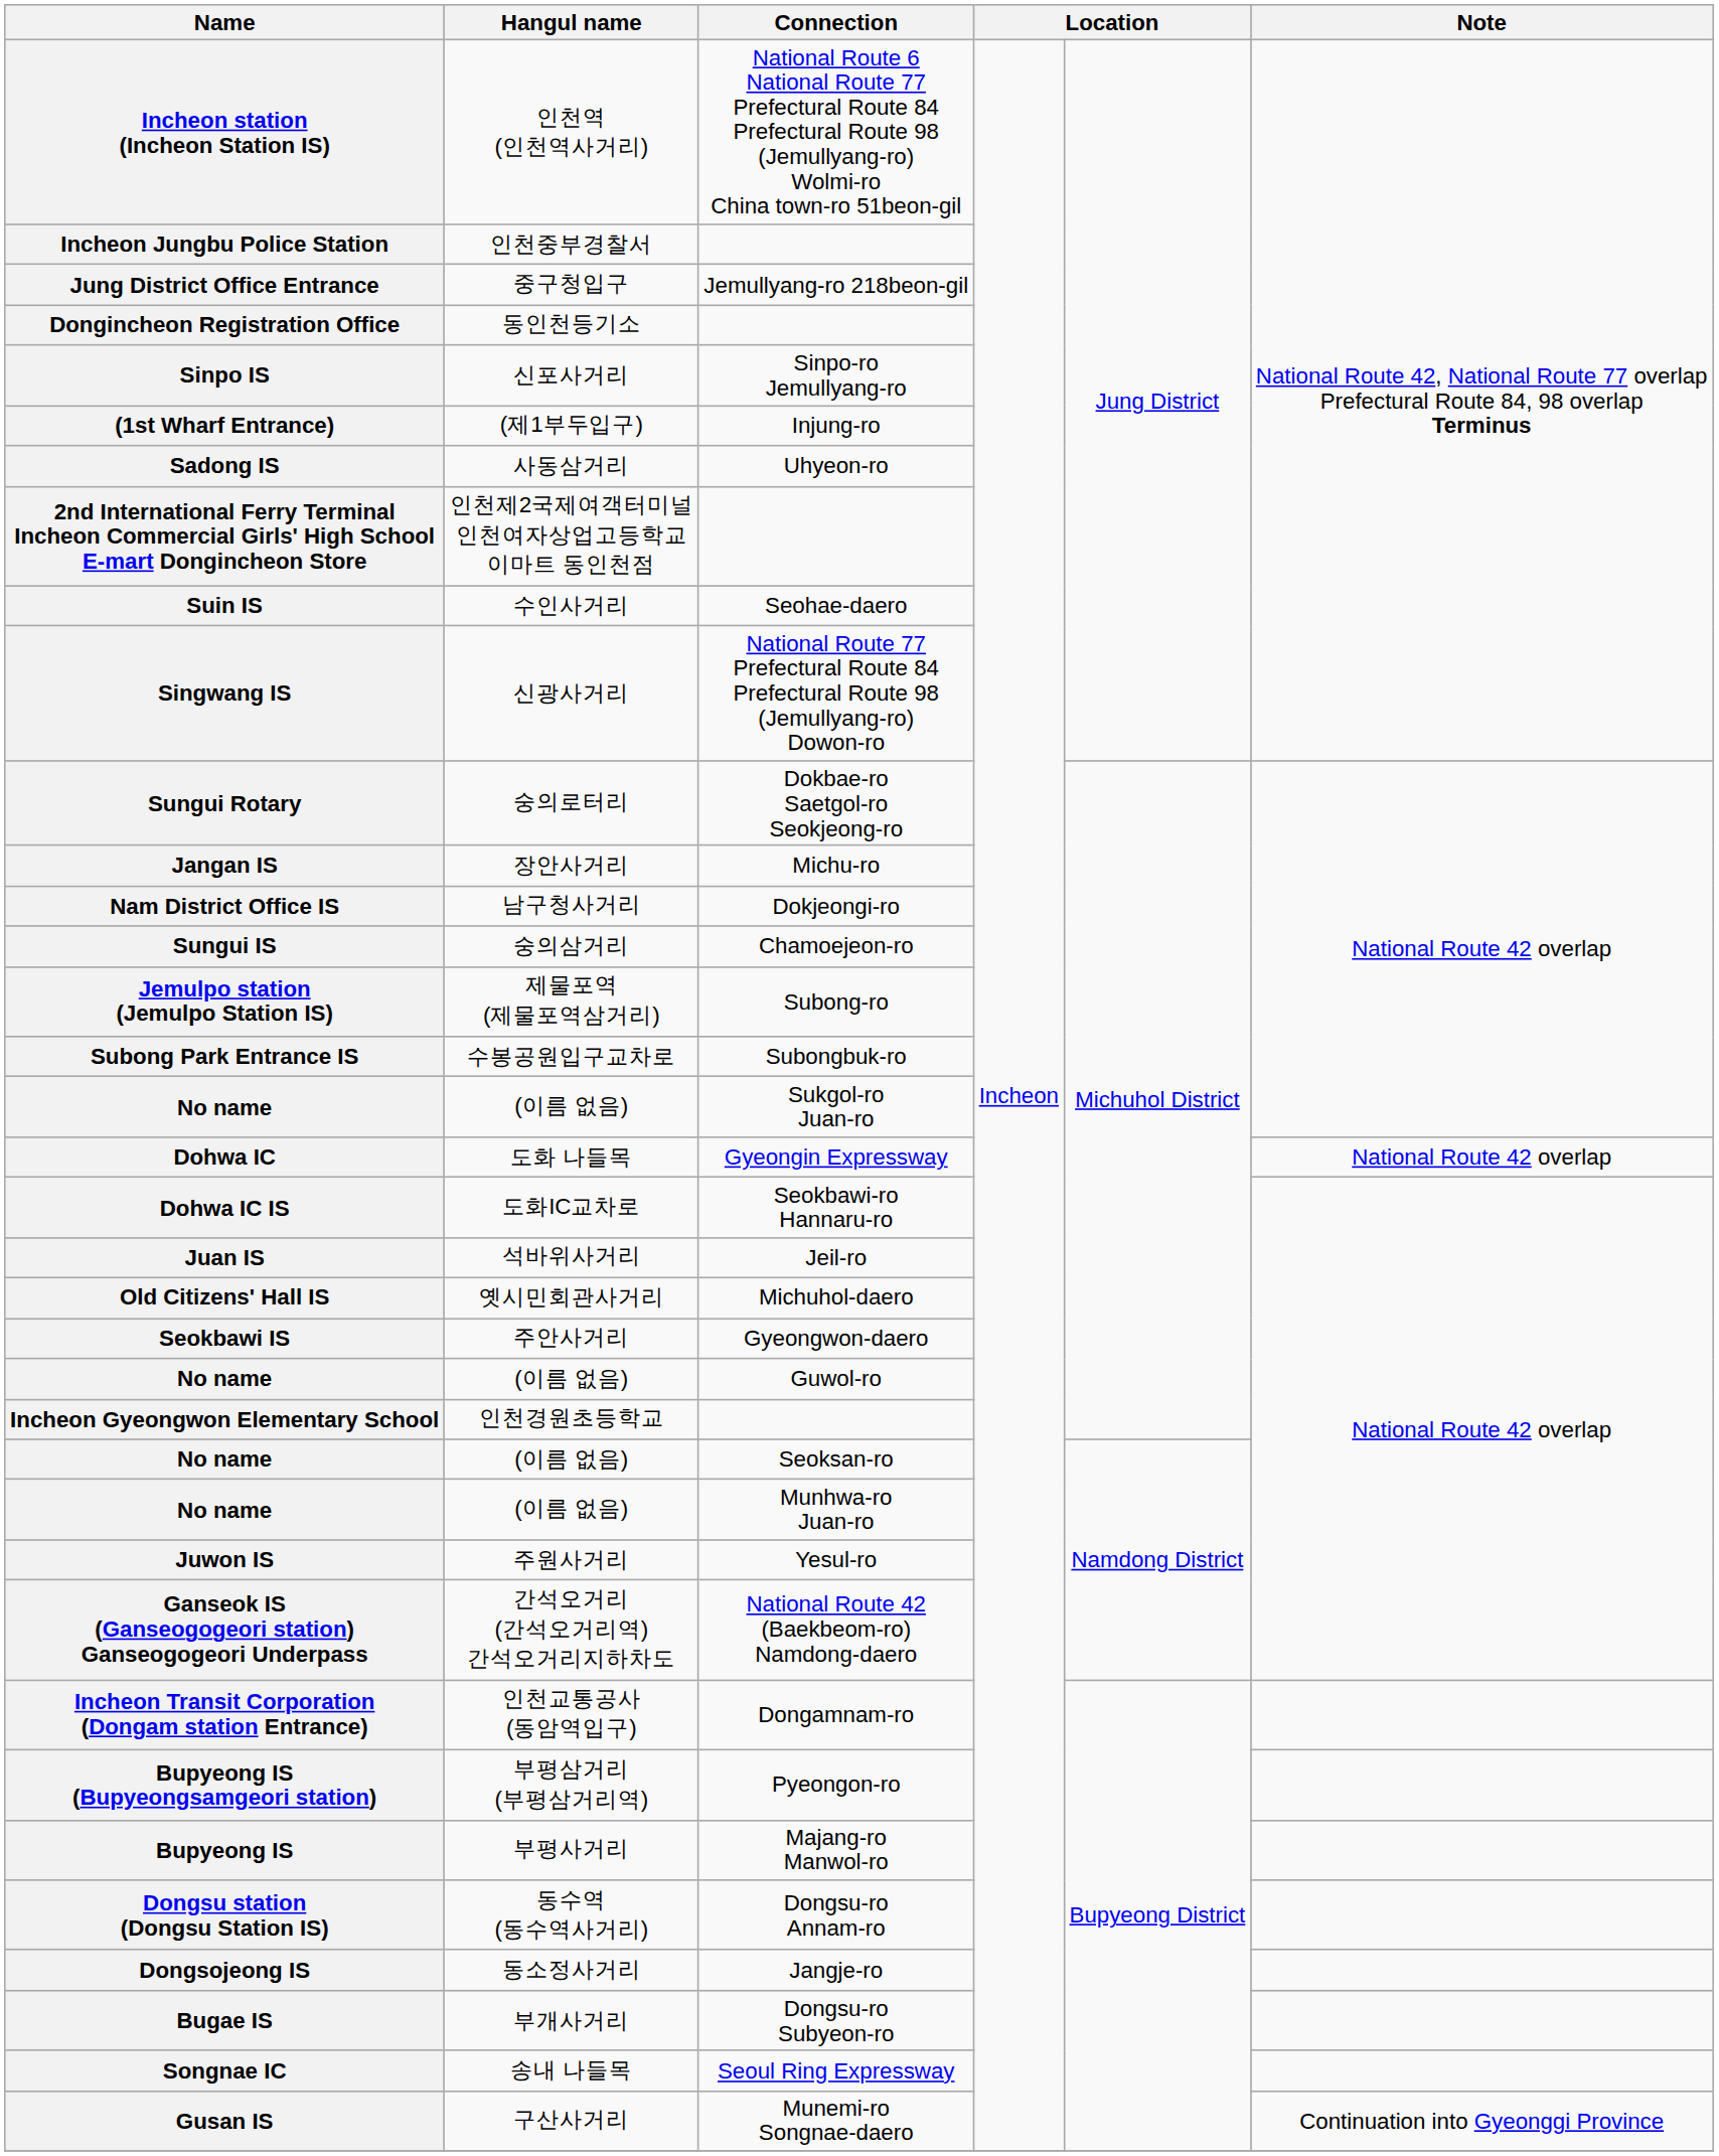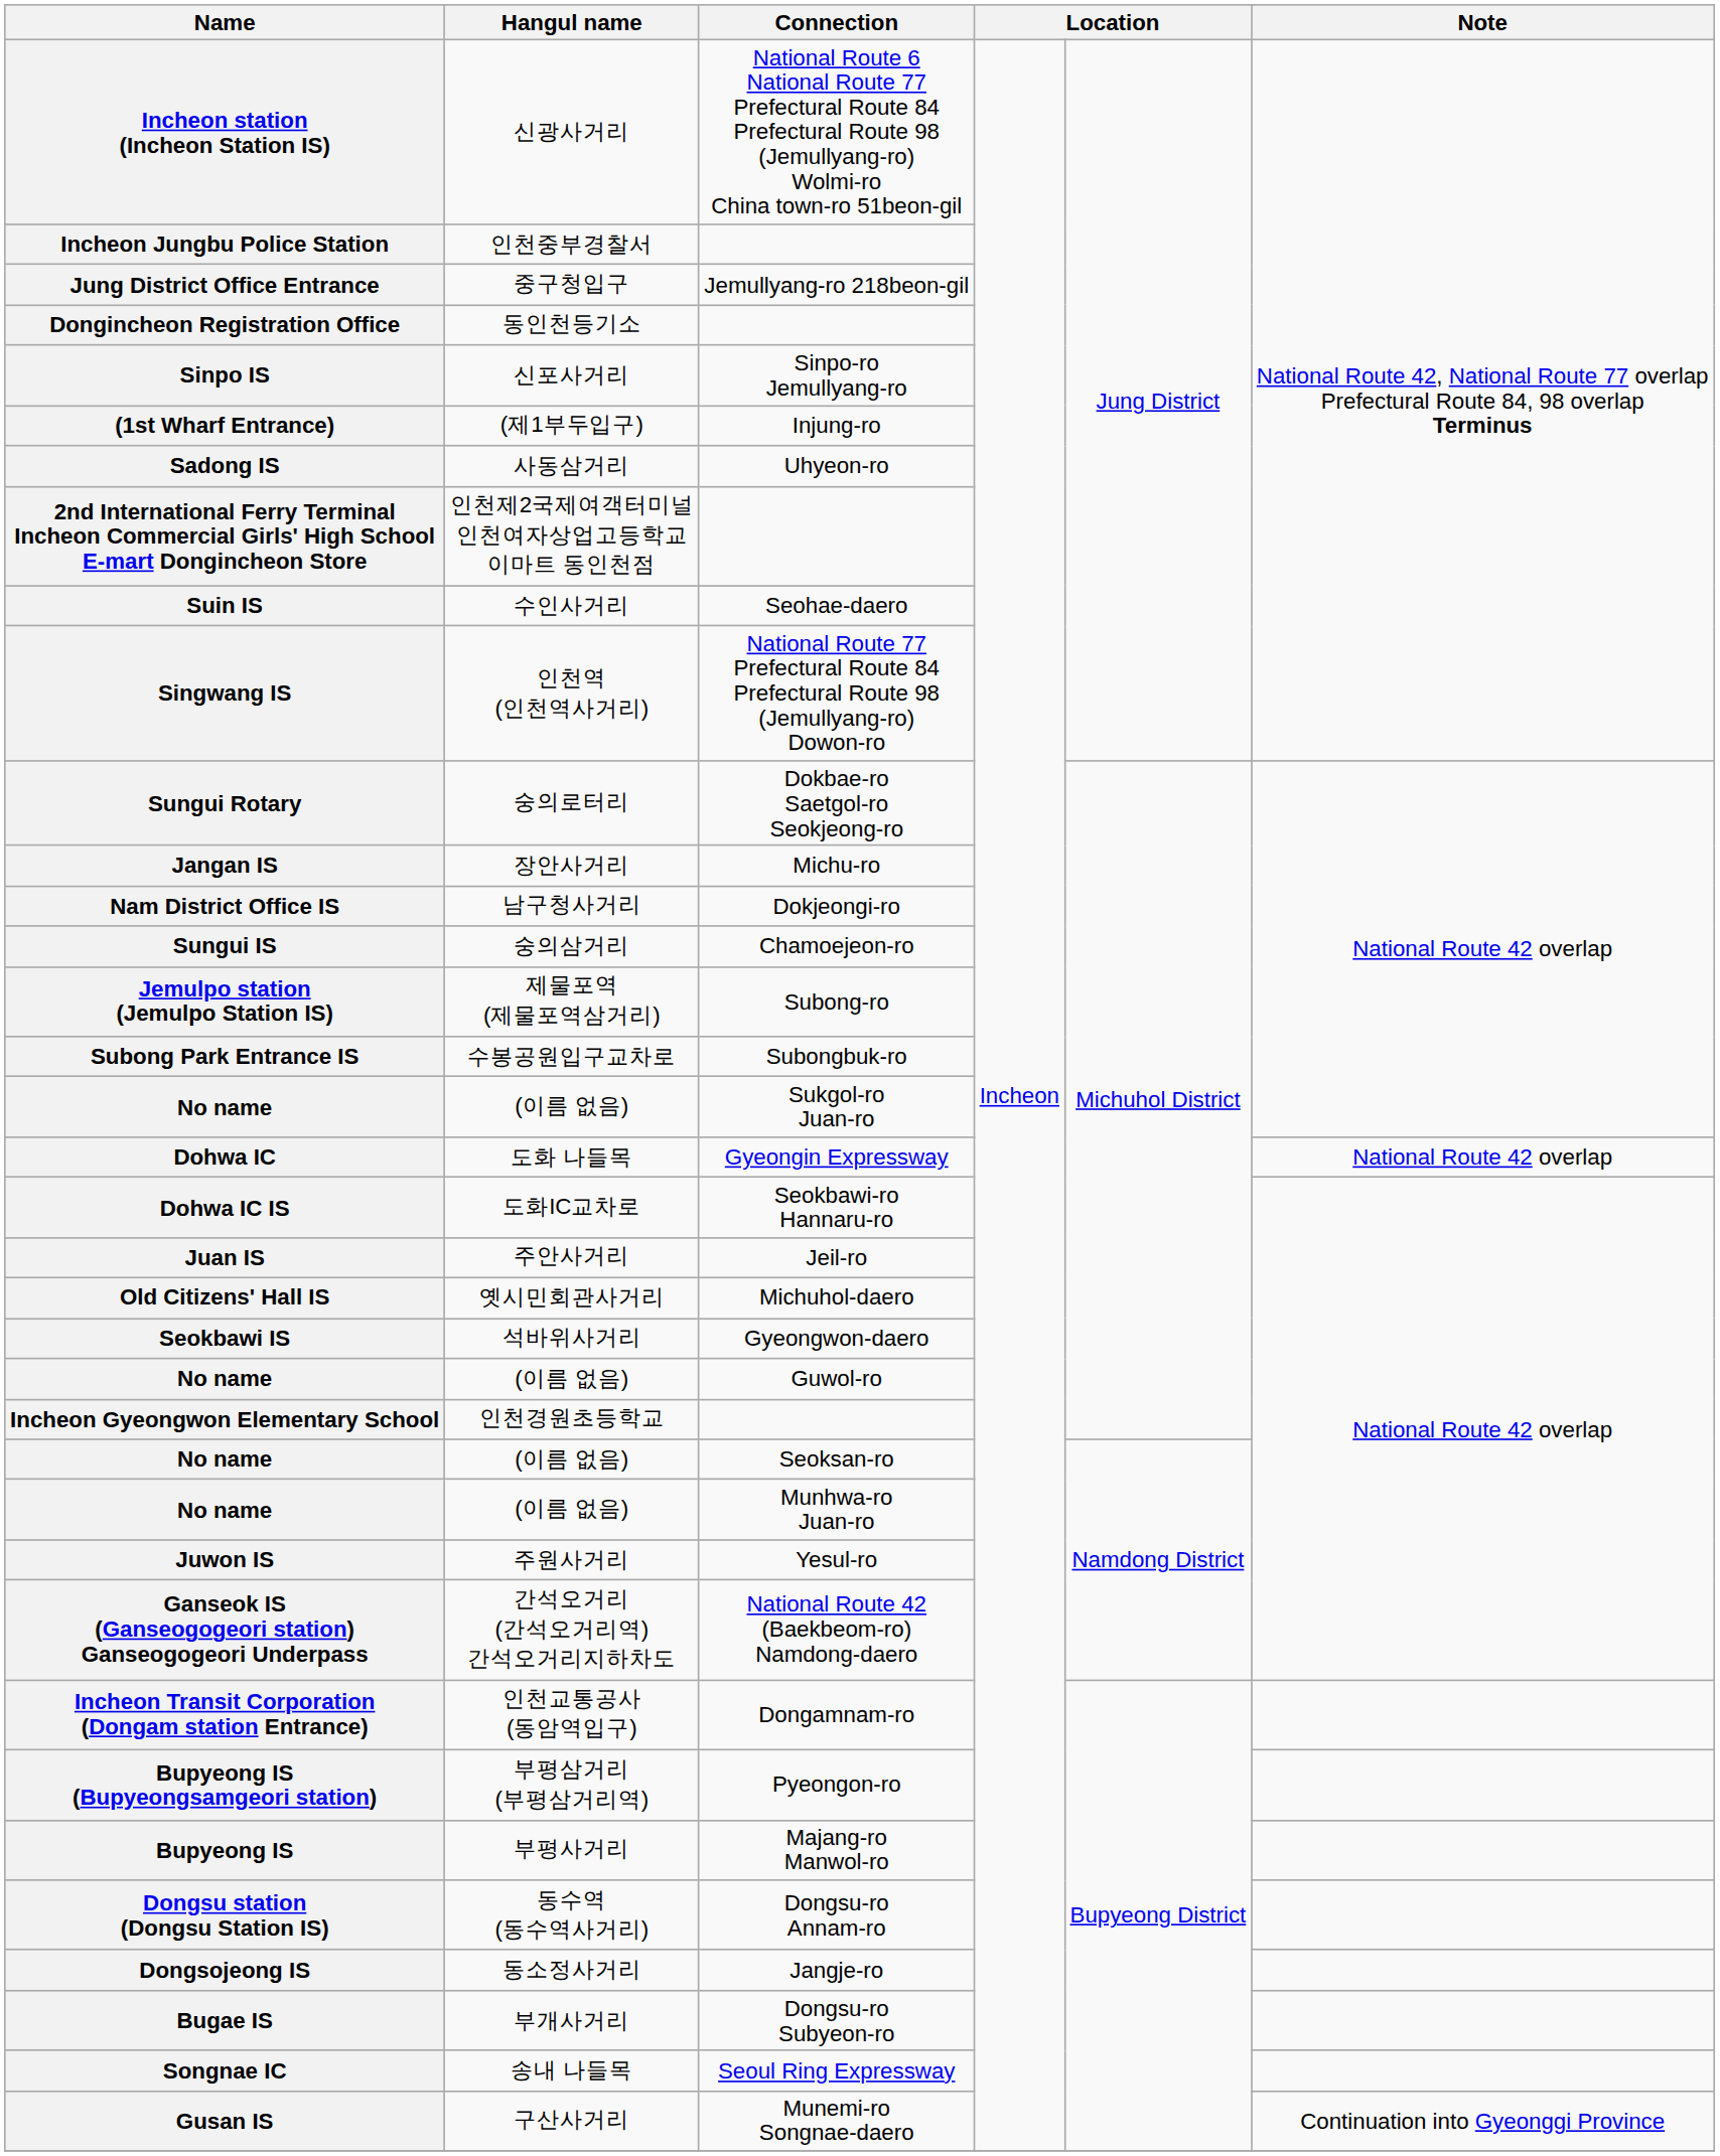Incheon station (Incheon Station IS) | Hangul name: 인천역 (인천역사거리) -> 신광사거리
Singwang IS | Hangul name: 신광사거리 -> 인천역 (인천역사거리)
Juan IS | Hangul name: 석바위사거리 -> 주안사거리
Seokbawi IS | Hangul name: 주안사거리 -> 석바위사거리
